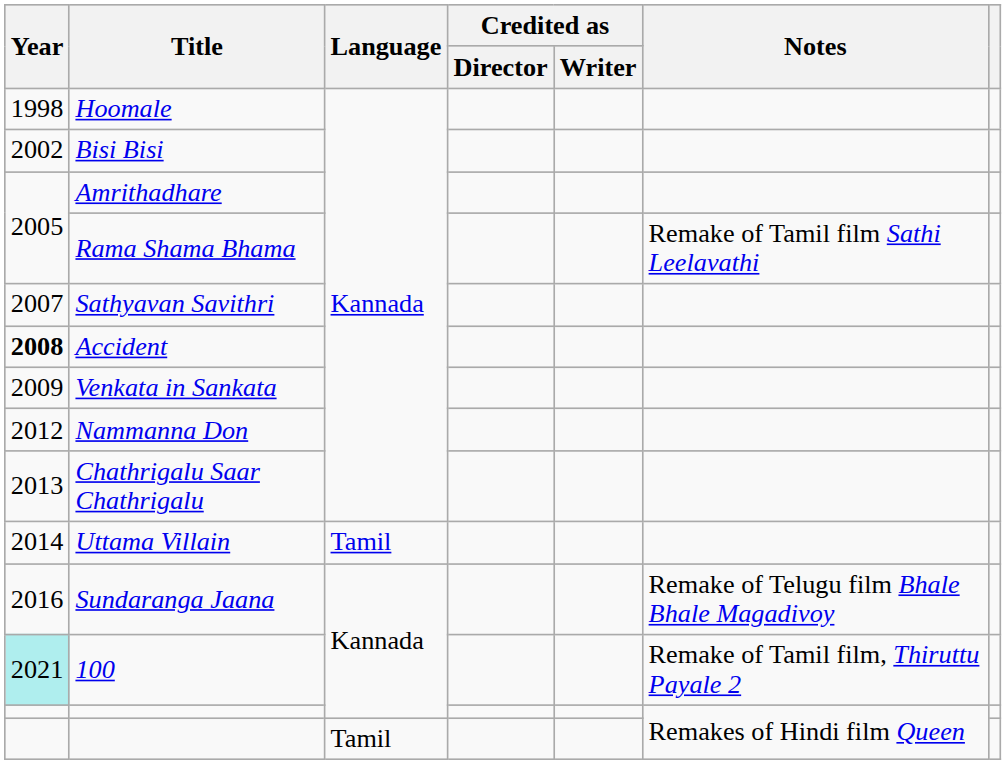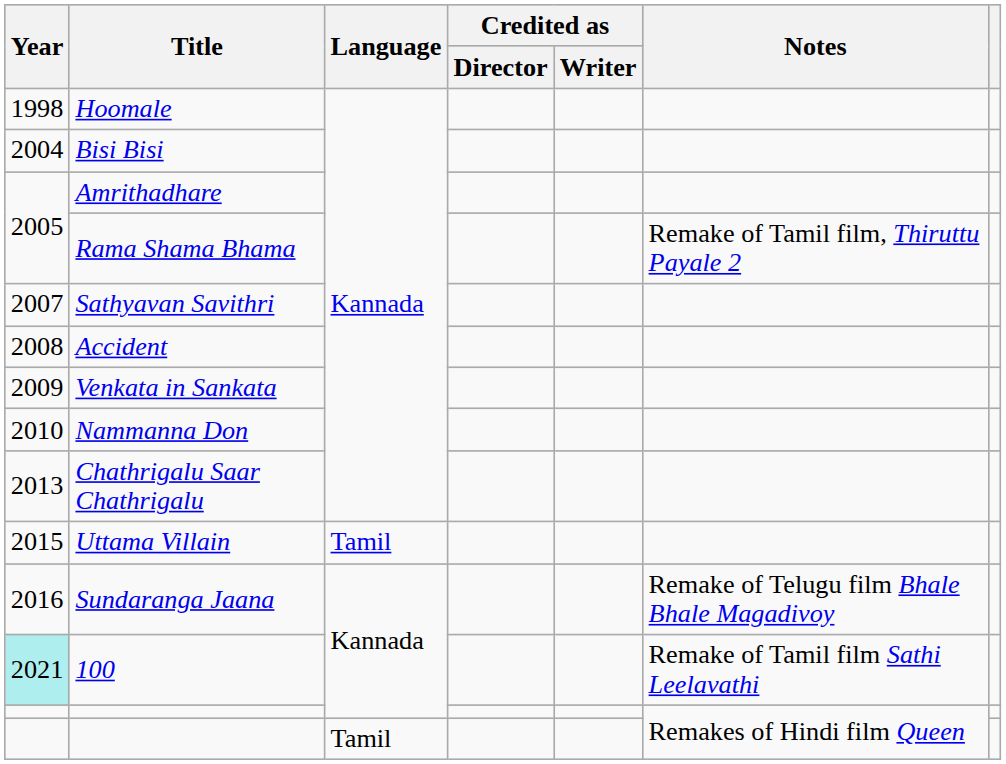Bisi Bisi | Year: 2002 -> 2004
Rama Shama Bhama | Notes: Remake of Tamil film Sathi Leelavathi -> Remake of Tamil film, Thiruttu Payale 2
Accident | Year: bold -> normal
Nammanna Don | Year: 2012 -> 2010
Uttama Villain | Year: 2014 -> 2015
100 | Notes: Remake of Tamil film, Thiruttu Payale 2 -> Remake of Tamil film Sathi Leelavathi
